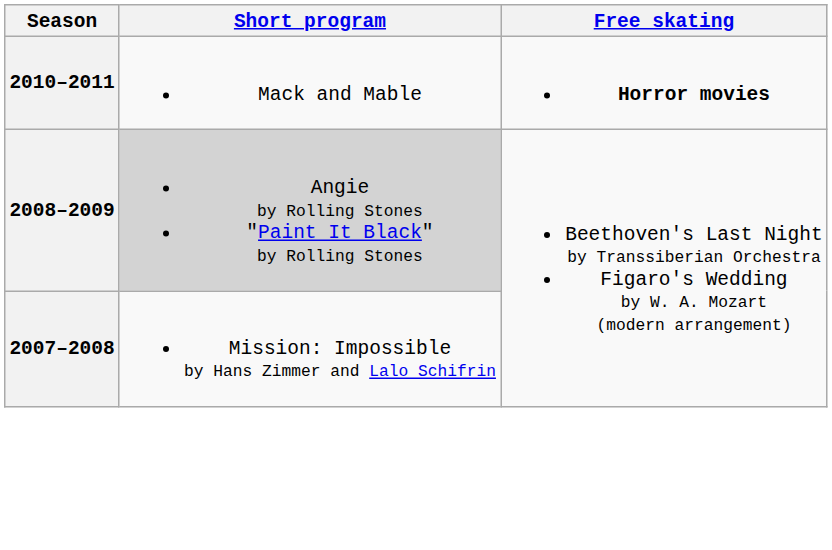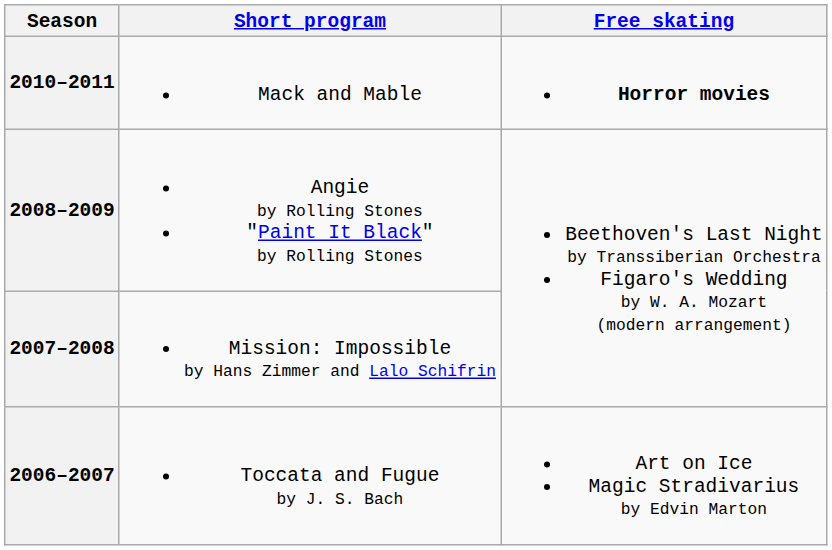2008–2009 | Short program: lightgrey background -> no background
+ row: 2006–2007 | Toccata and Fugue by J. S. Bach | Art on Ice Magic Stradivarius by Edvin Marton
